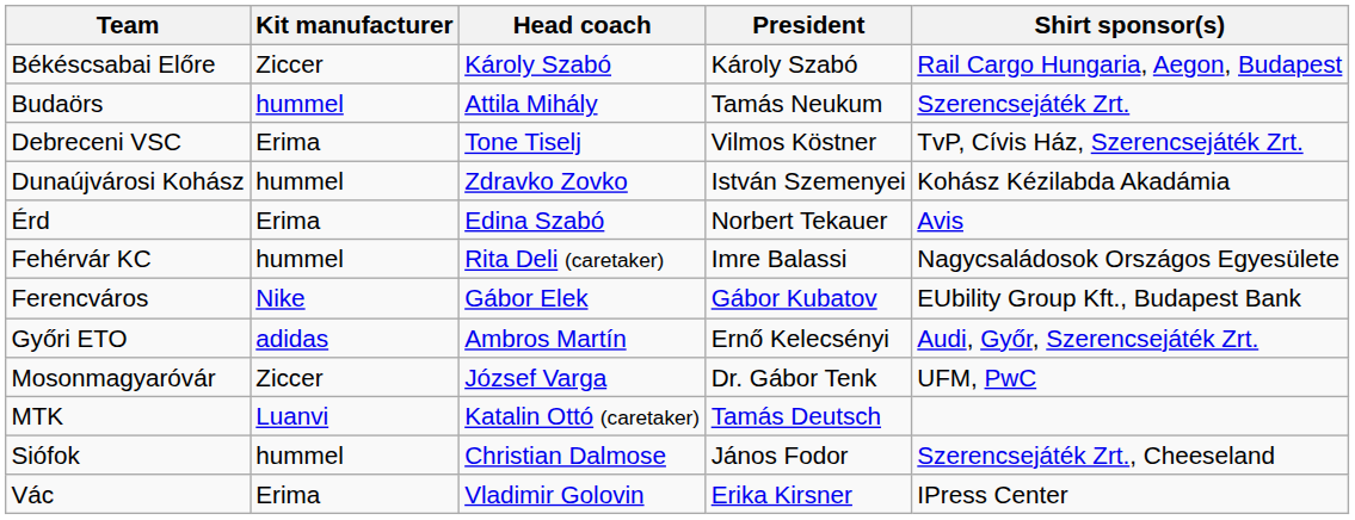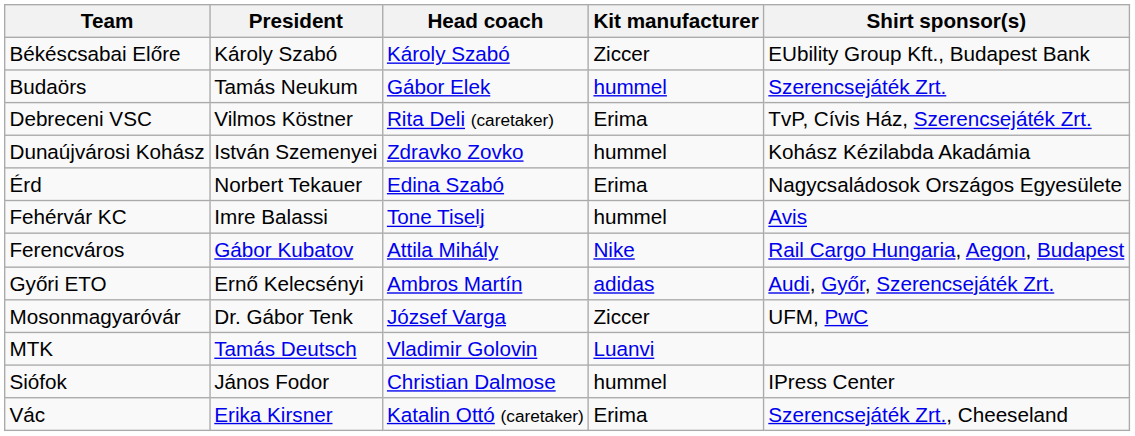columns swapped: President <-> Kit manufacturer
Békéscsabai Előre | Shirt sponsor(s): Rail Cargo Hungaria, Aegon, Budapest -> EUbility Group Kft., Budapest Bank
Budaörs | Head coach: Attila Mihály -> Gábor Elek
Debreceni VSC | Head coach: Tone Tiselj -> Rita Deli (caretaker)
Érd | Shirt sponsor(s): Avis -> Nagycsaládosok Országos Egyesülete
Fehérvár KC | Head coach: Rita Deli (caretaker) -> Tone Tiselj
Fehérvár KC | Shirt sponsor(s): Nagycsaládosok Országos Egyesülete -> Avis
Ferencváros | Head coach: Gábor Elek -> Attila Mihály
Ferencváros | Shirt sponsor(s): EUbility Group Kft., Budapest Bank -> Rail Cargo Hungaria, Aegon, Budapest
MTK | Head coach: Katalin Ottó (caretaker) -> Vladimir Golovin
Siófok | Shirt sponsor(s): Szerencsejáték Zrt., Cheeseland -> IPress Center
Vác | Head coach: Vladimir Golovin -> Katalin Ottó (caretaker)
Vác | Shirt sponsor(s): IPress Center -> Szerencsejáték Zrt., Cheeseland
